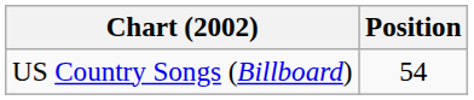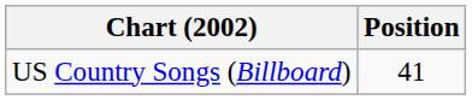US Country Songs (Billboard) | Position: 54 -> 41
